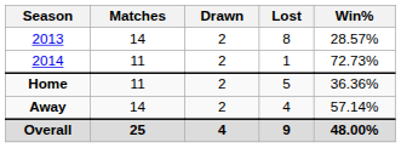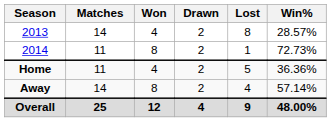+ column: Won | 4 | 8 | 4 | 8 | 12
